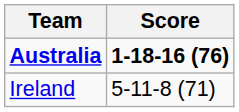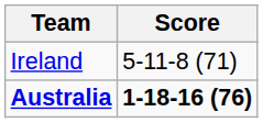rows swapped: Ireland <-> Australia
